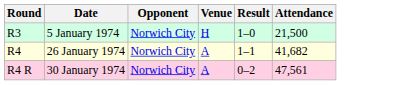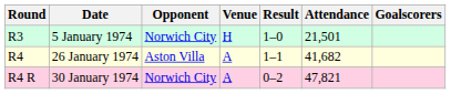+ column: Goalscorers
5 January 1974 | Attendance: 21,500 -> 21,501
26 January 1974 | Opponent: Norwich City -> Aston Villa
30 January 1974 | Attendance: 47,561 -> 47,821
